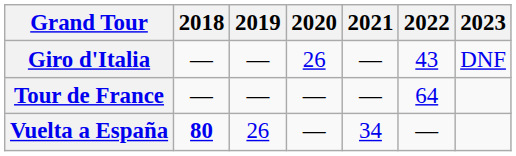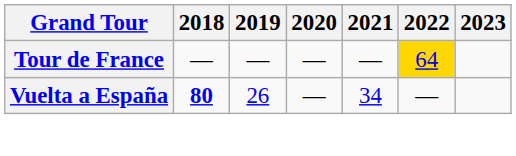- row: Giro d'Italia | — | — | 26 | — | 43 | DNF
Tour de France | 2022: no background -> gold background
